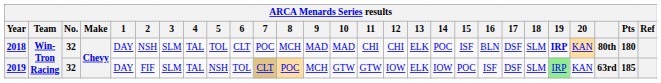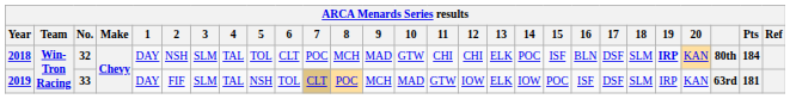2018 | 10: MAD -> GTW
2018 | Pts: 180 -> 184
2019 | No.: 32 -> 33
2019 | 10: GTW -> MAD
2019 | 19: lightgreen background -> no background
2019 | Pts: 185 -> 181
